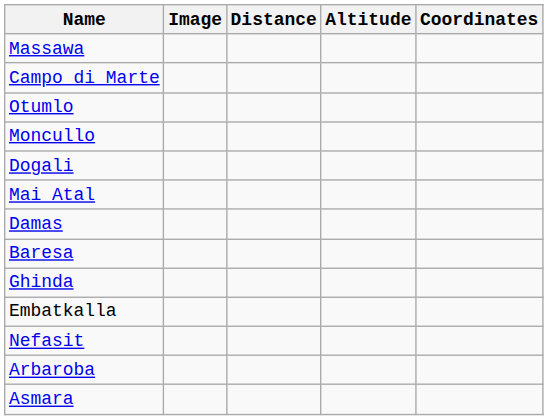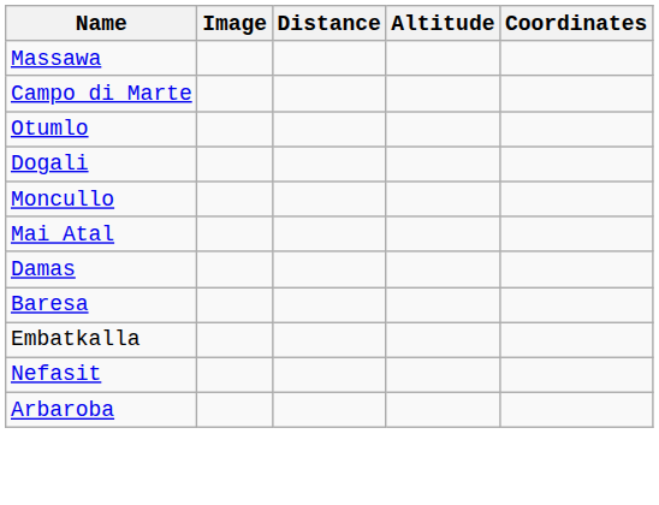rows swapped: Moncullo <-> Dogali
- row: Ghinda
- row: Asmara
